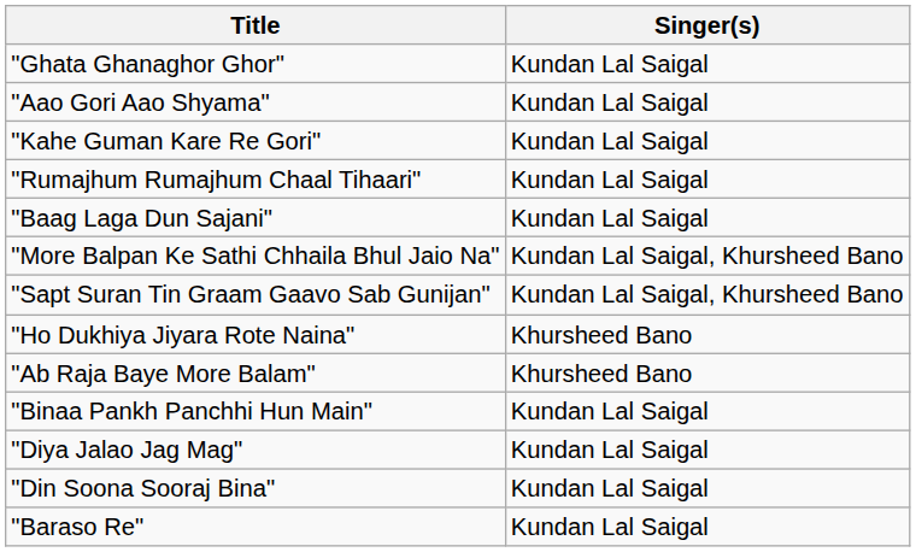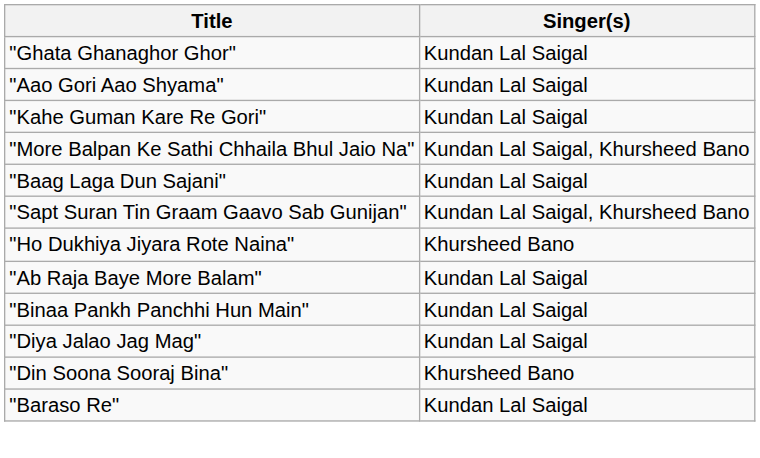- row: "Rumajhum Rumajhum Chaal Tihaari" | Kundan Lal Saigal
rows swapped: "Baag Laga Dun Sajani" <-> "More Balpan Ke Sathi Chhaila Bhul Jaio Na"
"Ab Raja Baye More Balam" | Singer(s): Khursheed Bano -> Kundan Lal Saigal
"Din Soona Sooraj Bina" | Singer(s): Kundan Lal Saigal -> Khursheed Bano
